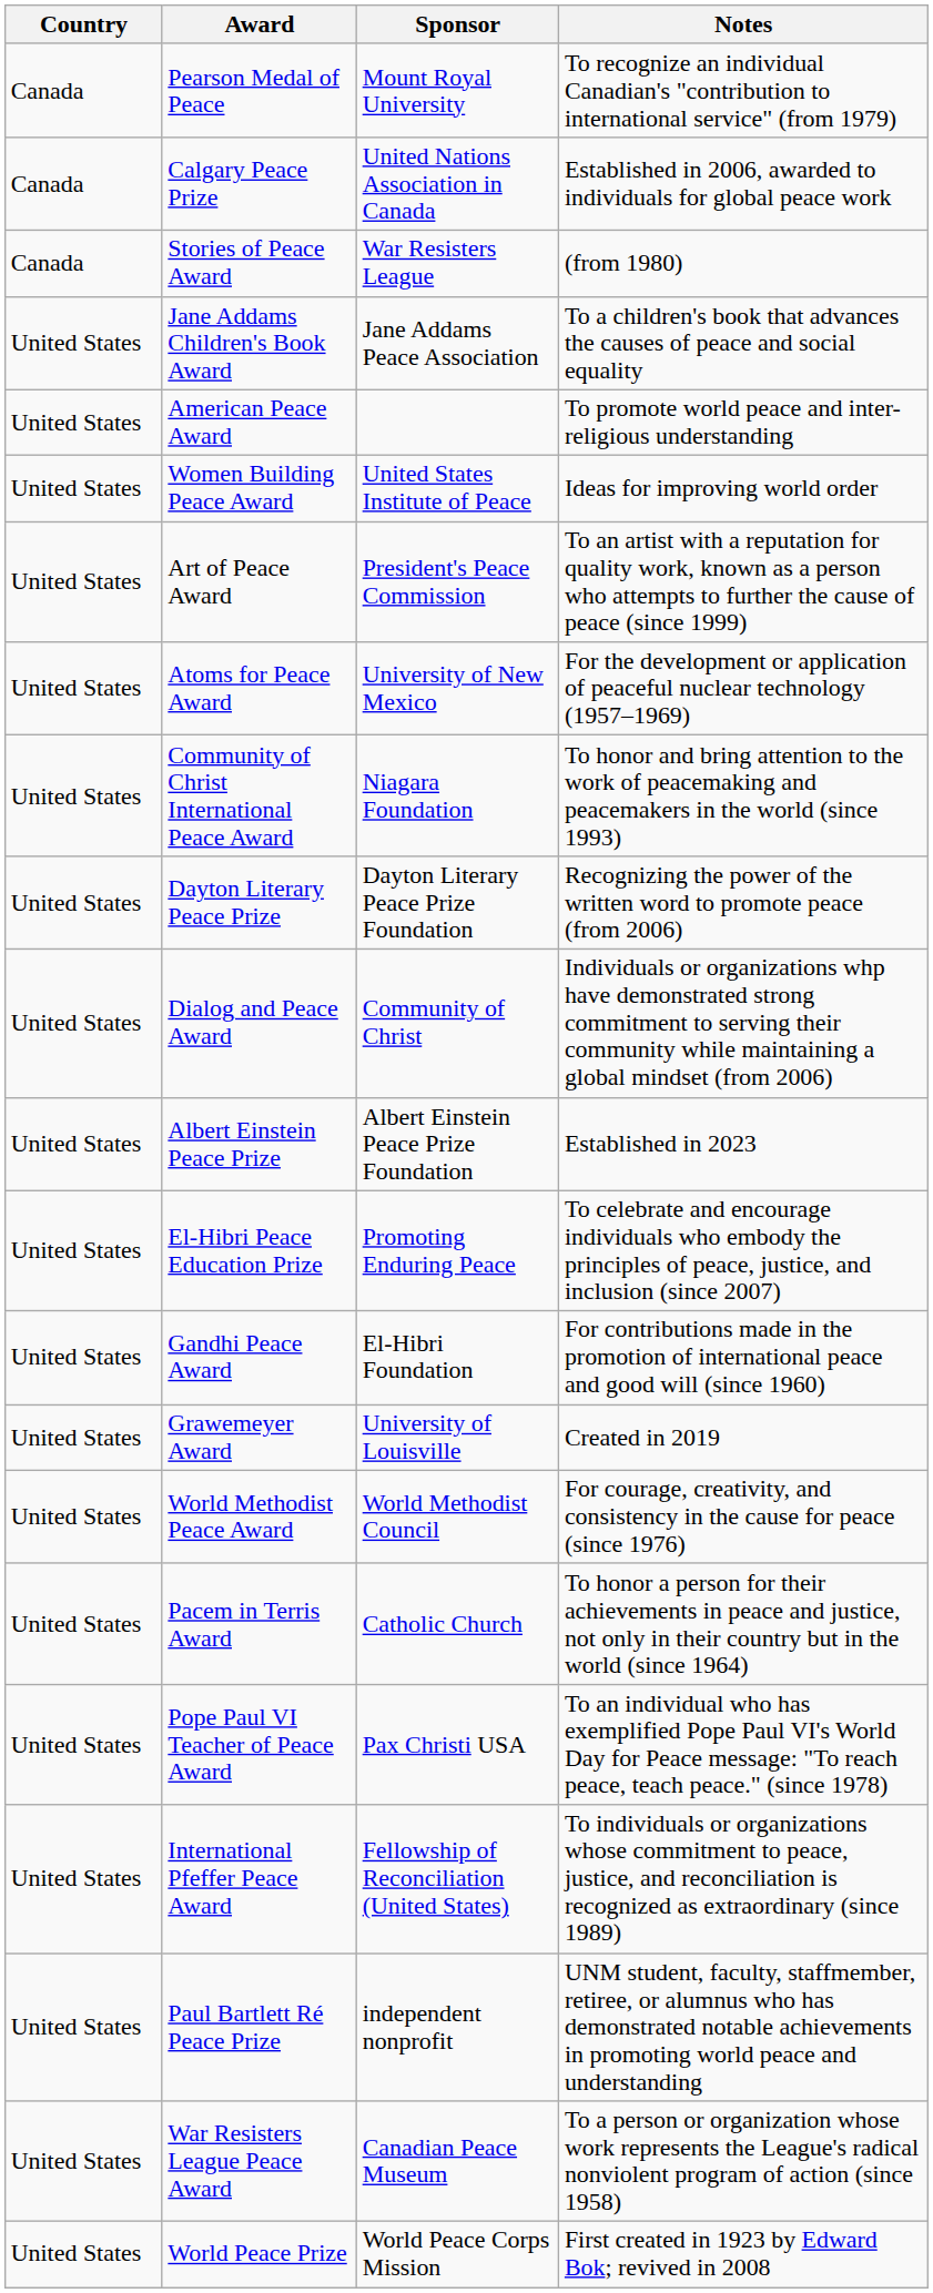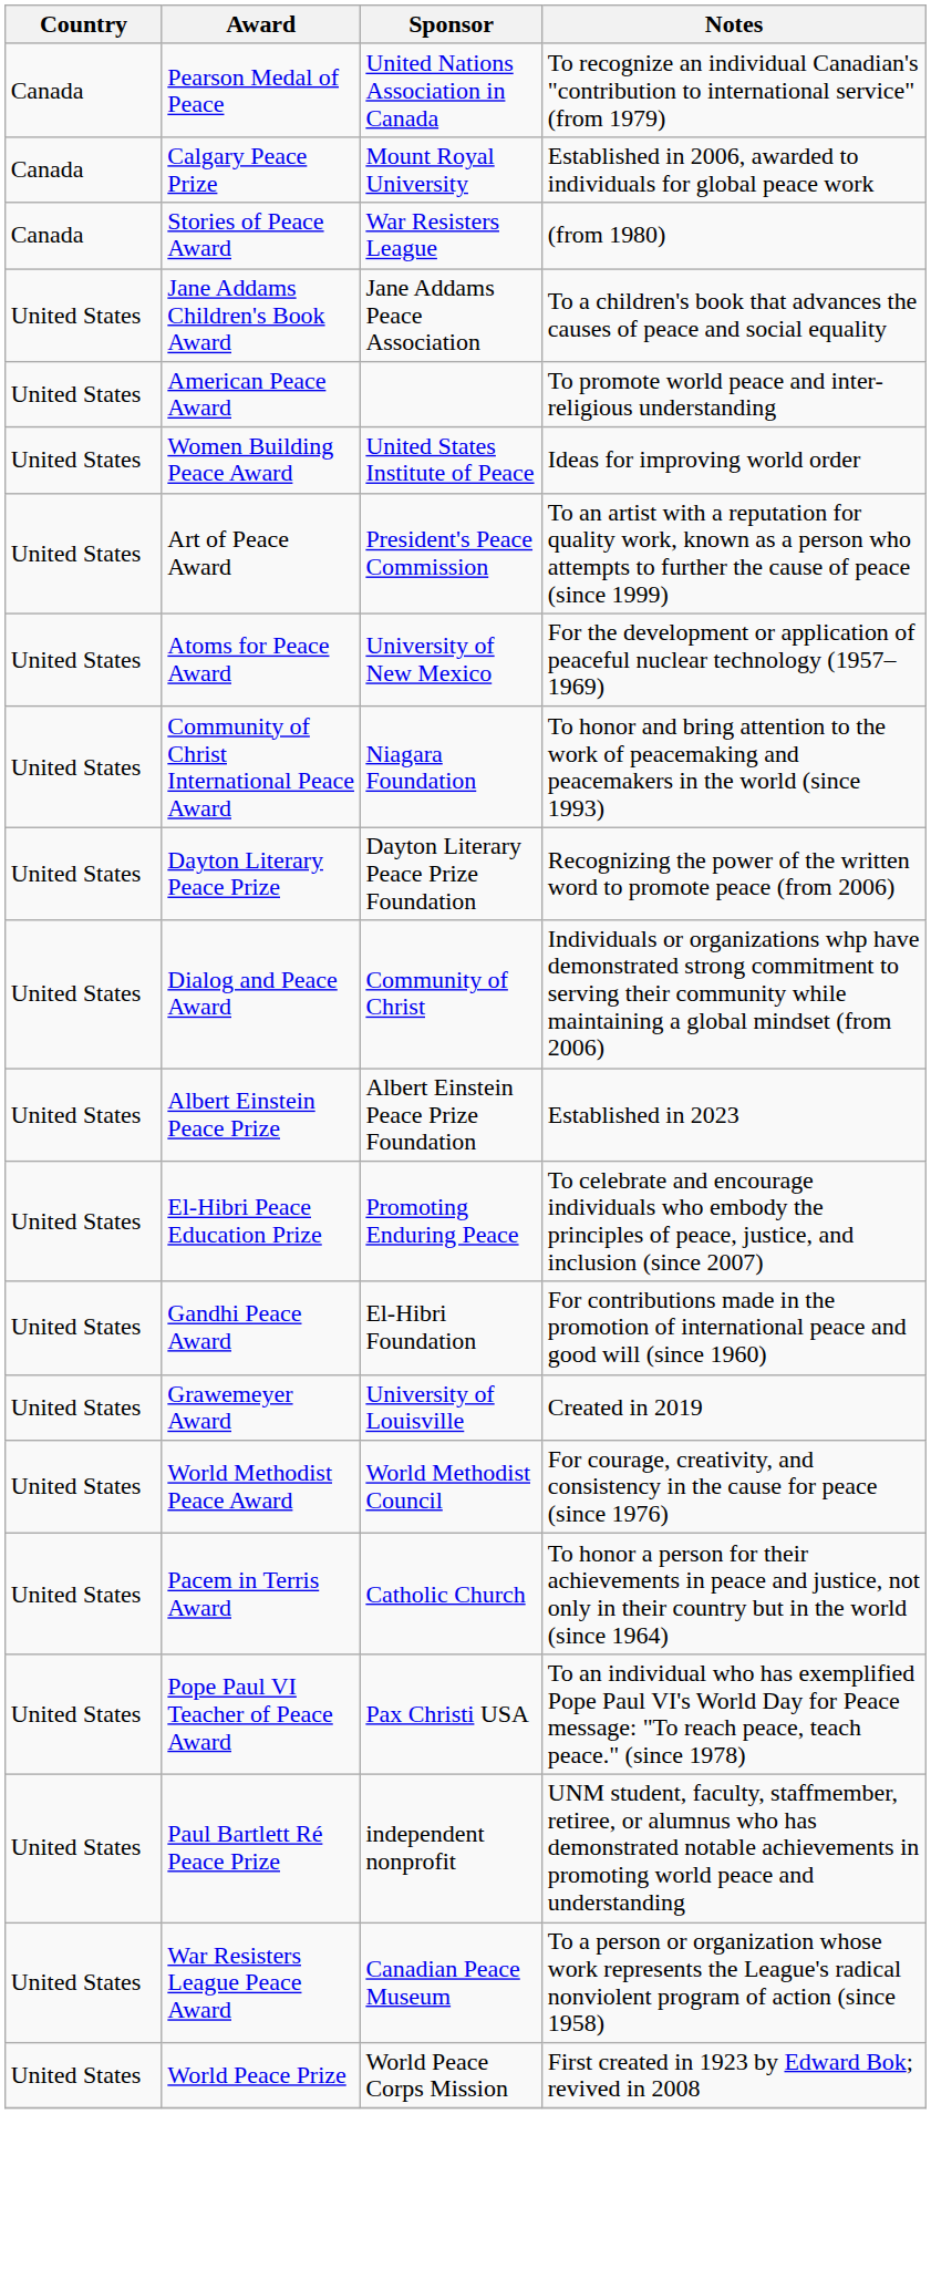Pearson Medal of Peace | Sponsor: Mount Royal University -> United Nations Association in Canada
Calgary Peace Prize | Sponsor: United Nations Association in Canada -> Mount Royal University
- row: United States | International Pfeffer Peace Award | Fellowship of Reconciliation (United States) | To individuals or organizations whose commitment to peace, justice, and reconciliation is recognized as extraordinary (since 1989)
